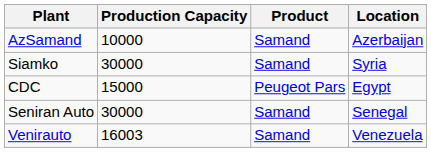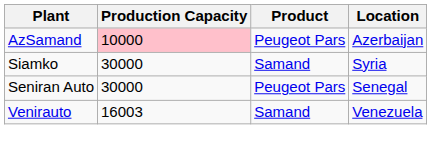AzSamand | Production Capacity: no background -> pink background
AzSamand | Product: Samand -> Peugeot Pars
- row: CDC | 15000 | Peugeot Pars | Egypt
Seniran Auto | Product: Samand -> Peugeot Pars
